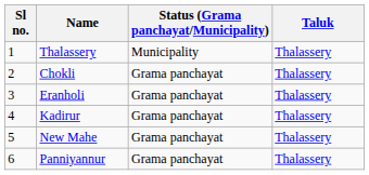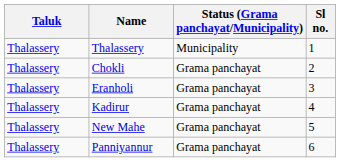columns swapped: Sl no. <-> Taluk
